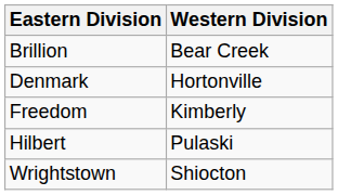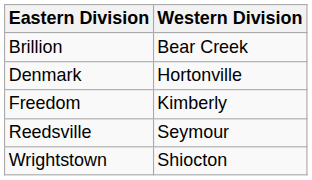- row: Hilbert | Pulaski
+ row: Reedsville | Seymour
